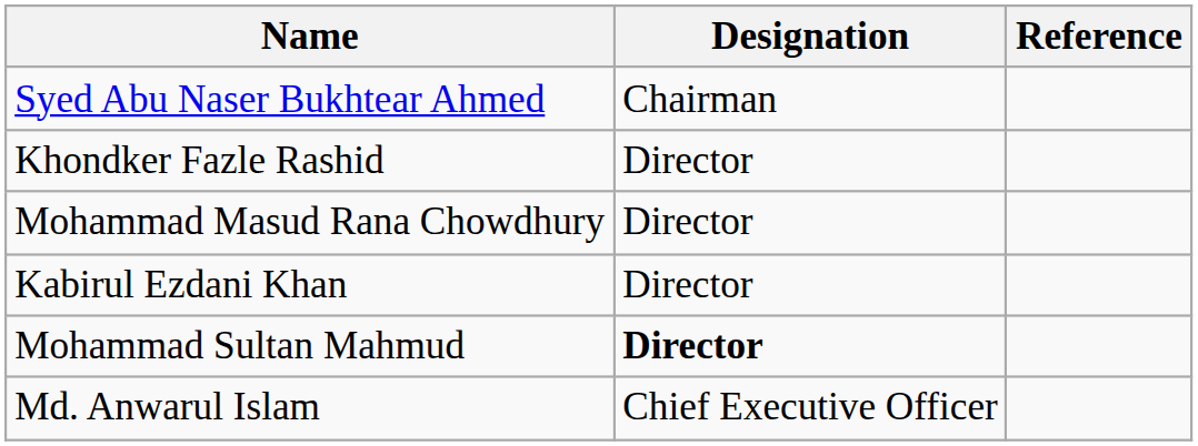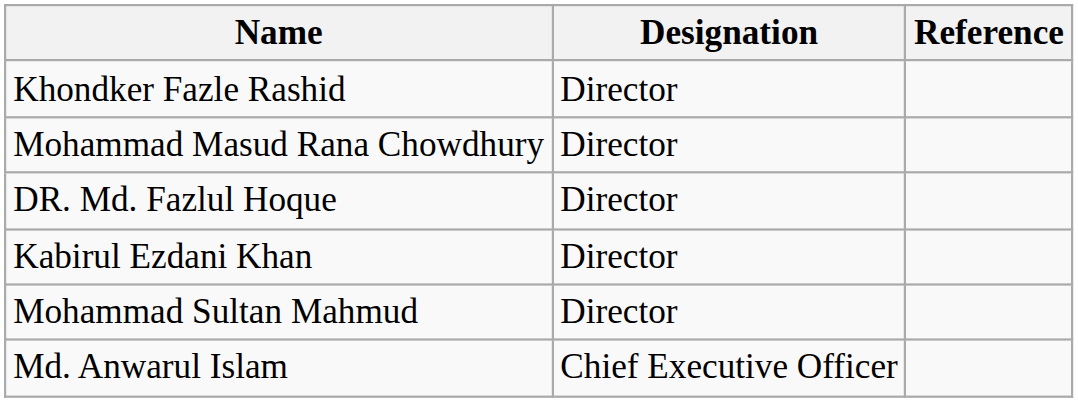- row: Syed Abu Naser Bukhtear Ahmed | Chairman
+ row: DR. Md. Fazlul Hoque | Director
Mohammad Sultan Mahmud | Designation: bold -> normal
